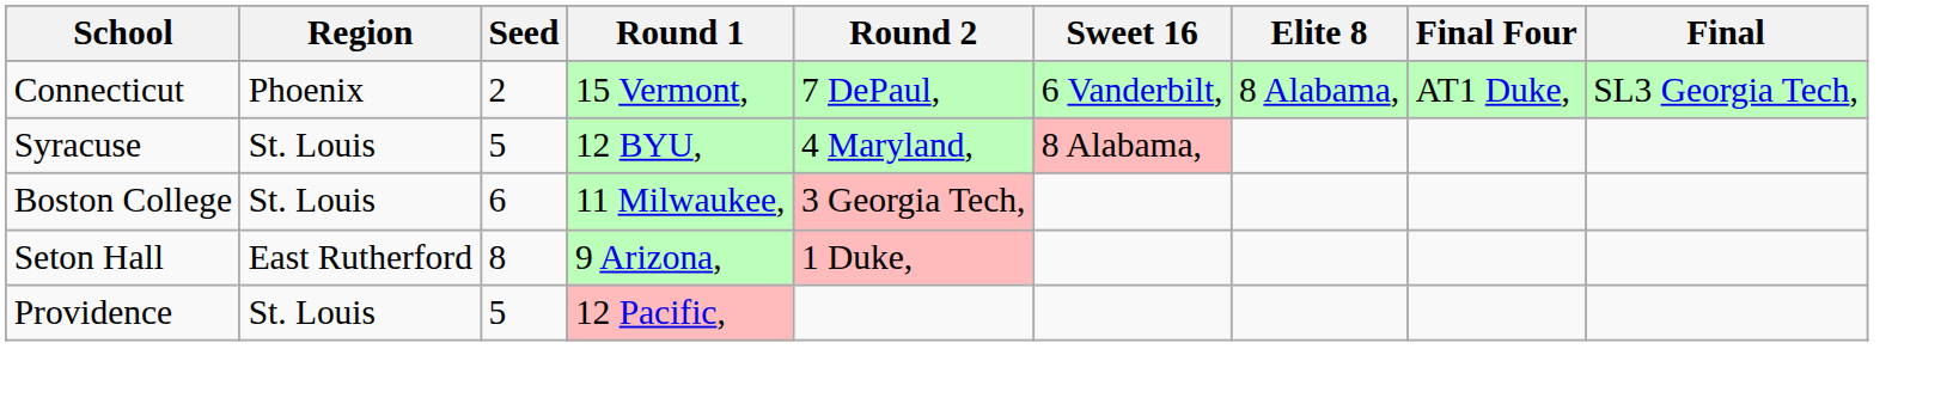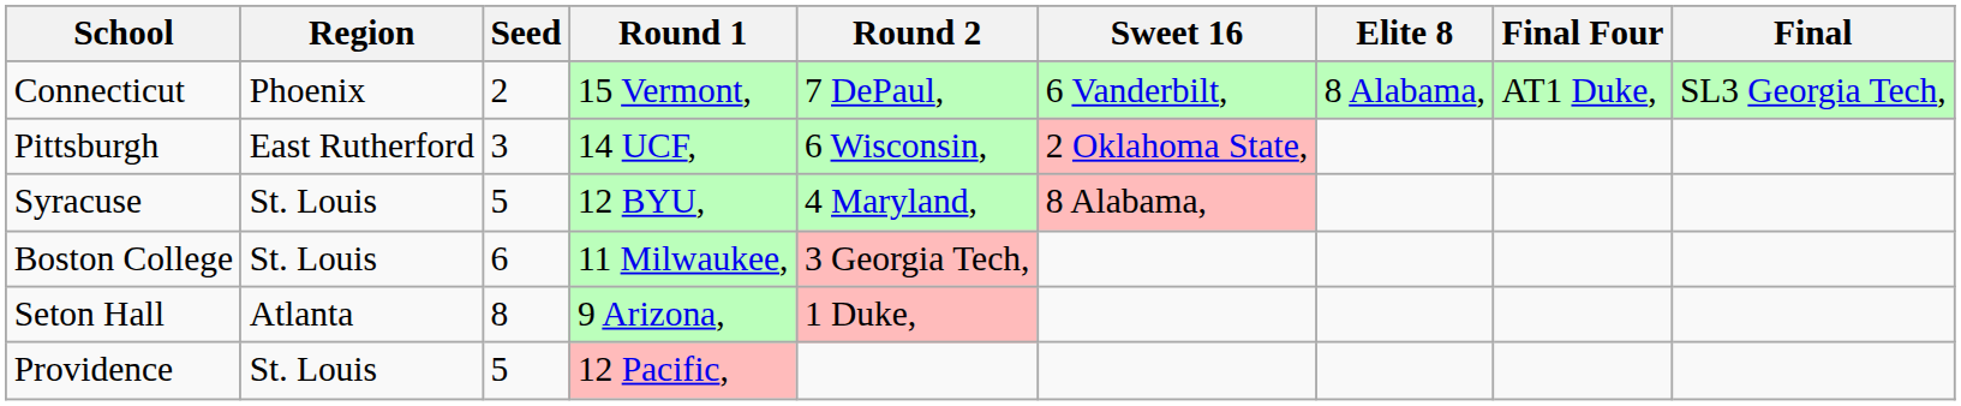+ row: Pittsburgh | East Rutherford | 3 | 14 UCF, | 6 Wisconsin, | 2 Oklahoma State,
Seton Hall | Region: East Rutherford -> Atlanta
